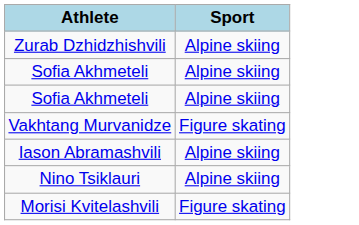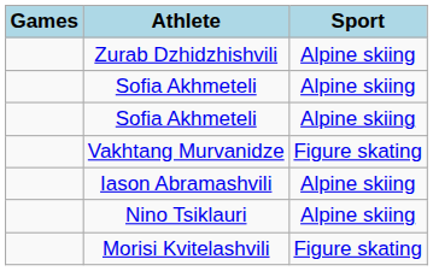+ column: Games
